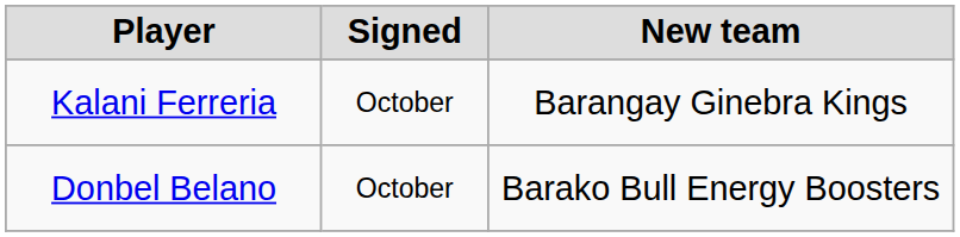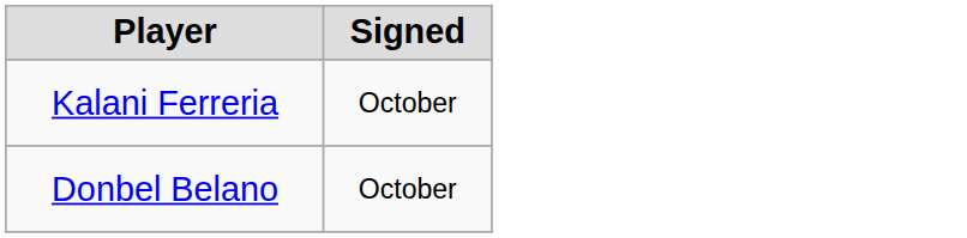- column: New team | Barangay Ginebra Kings | Barako Bull Energy Boosters
